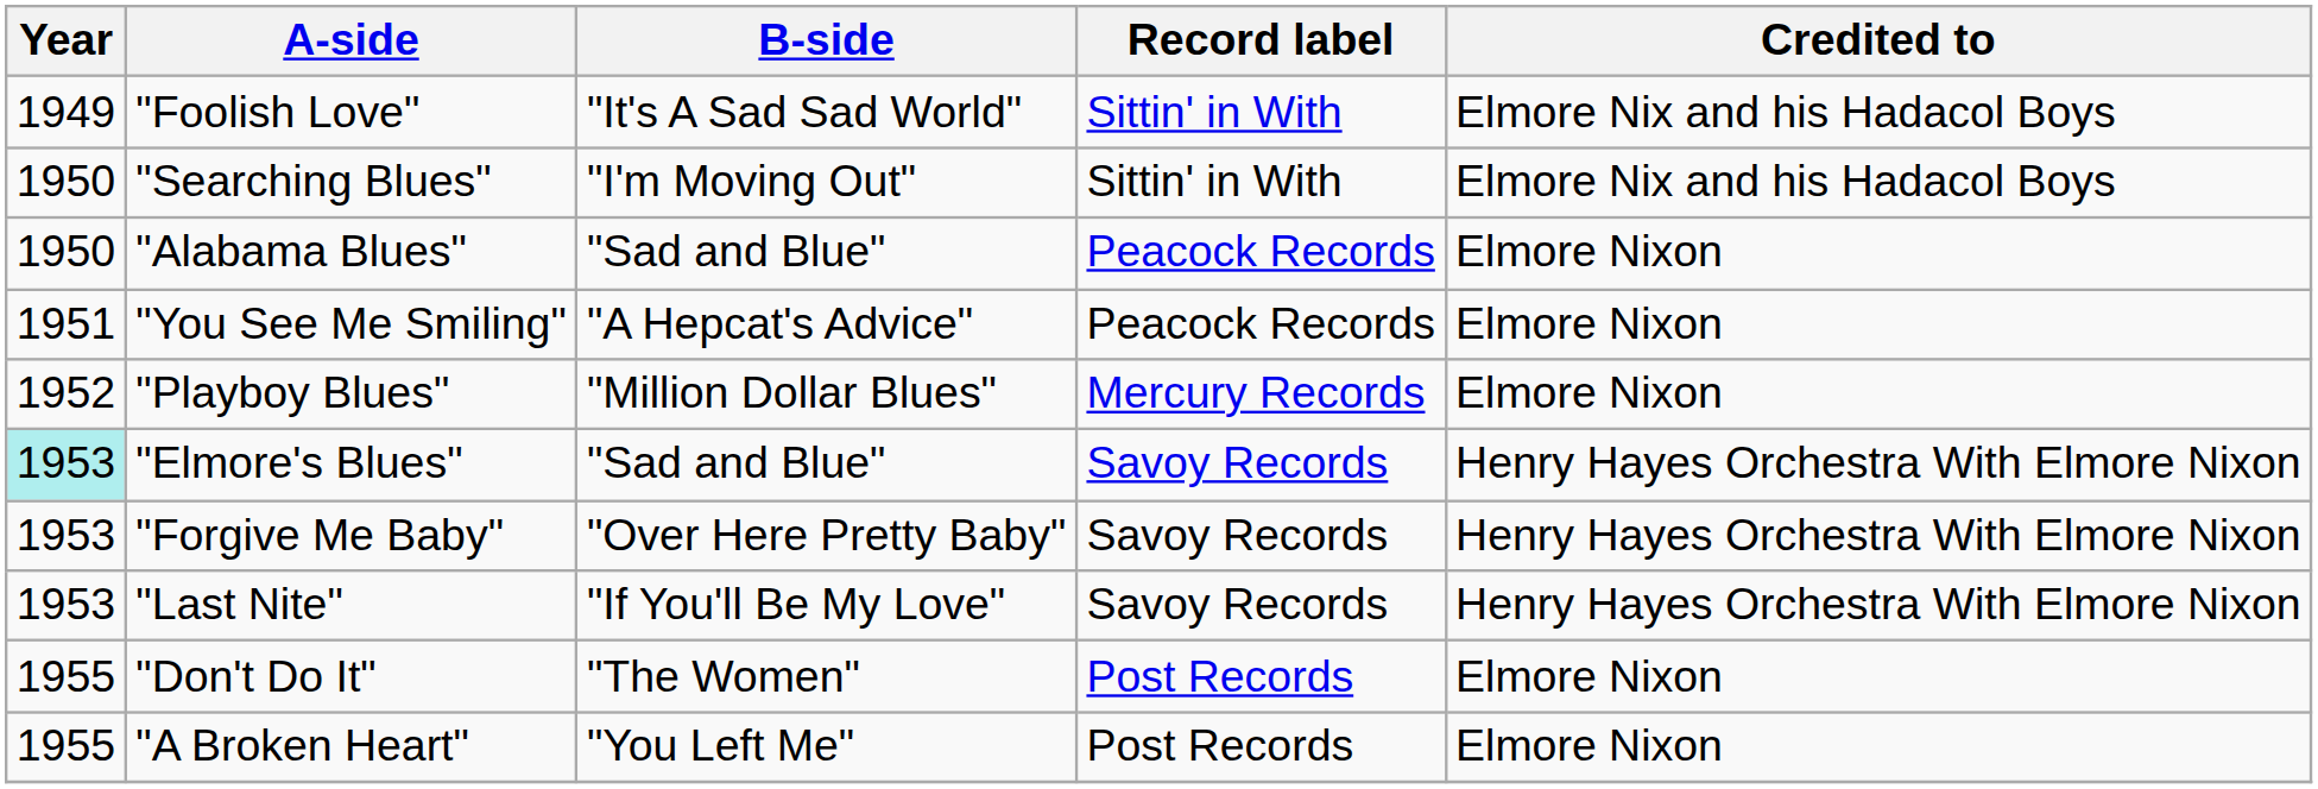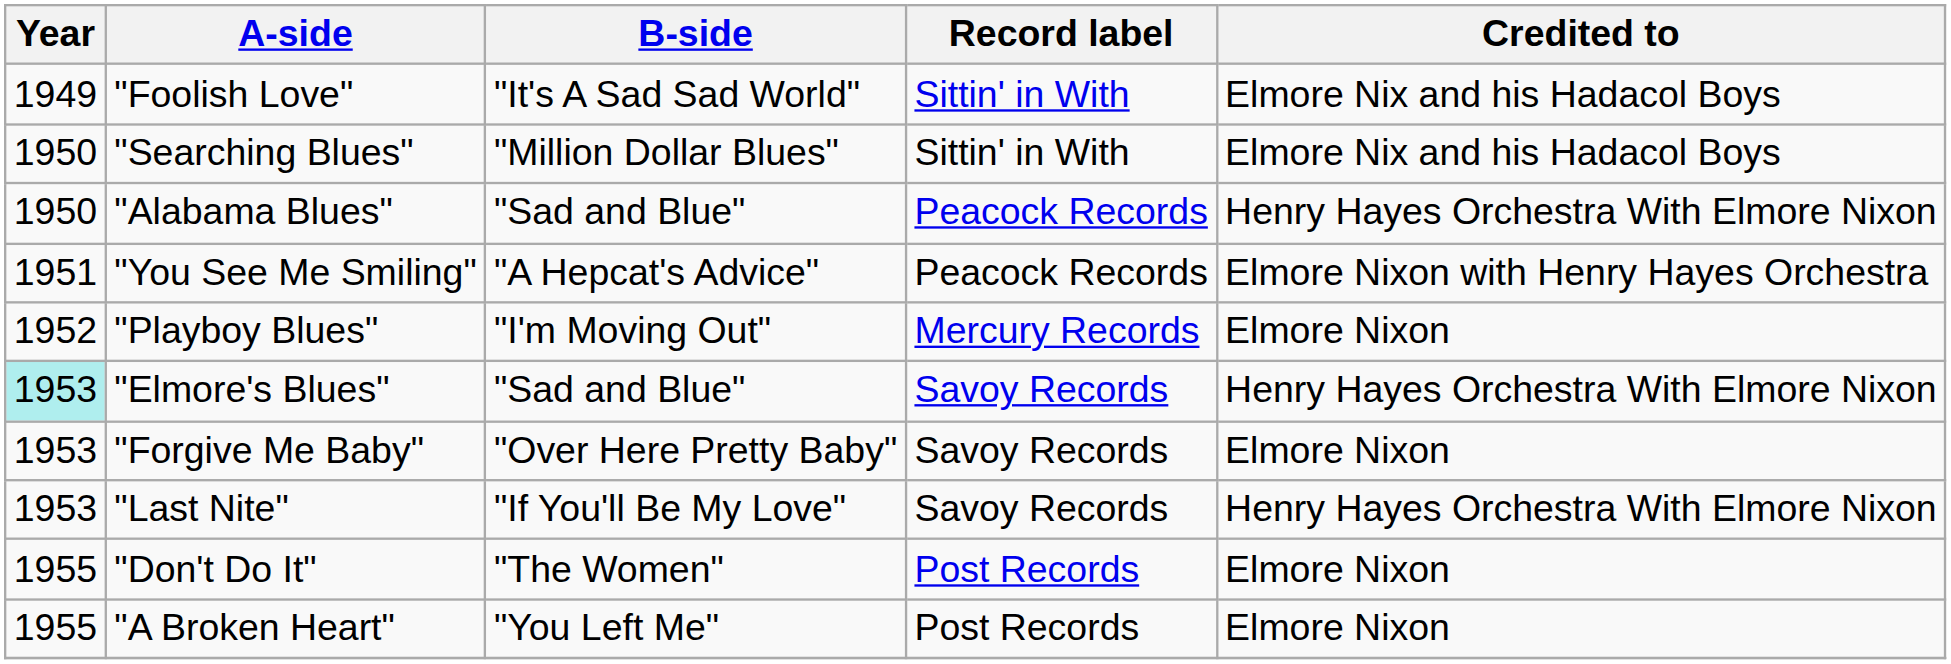"Searching Blues" | B-side: "I'm Moving Out" -> "Million Dollar Blues"
"Alabama Blues" | Credited to: Elmore Nixon -> Henry Hayes Orchestra With Elmore Nixon
"You See Me Smiling" | Credited to: Elmore Nixon -> Elmore Nixon with Henry Hayes Orchestra
"Playboy Blues" | B-side: "Million Dollar Blues" -> "I'm Moving Out"
"Forgive Me Baby" | Credited to: Henry Hayes Orchestra With Elmore Nixon -> Elmore Nixon
